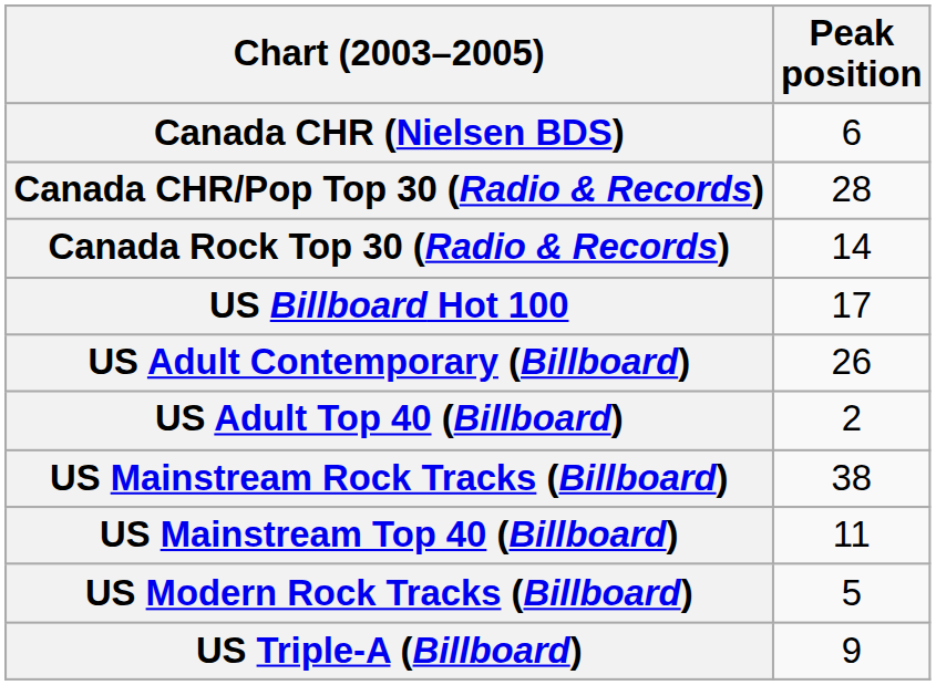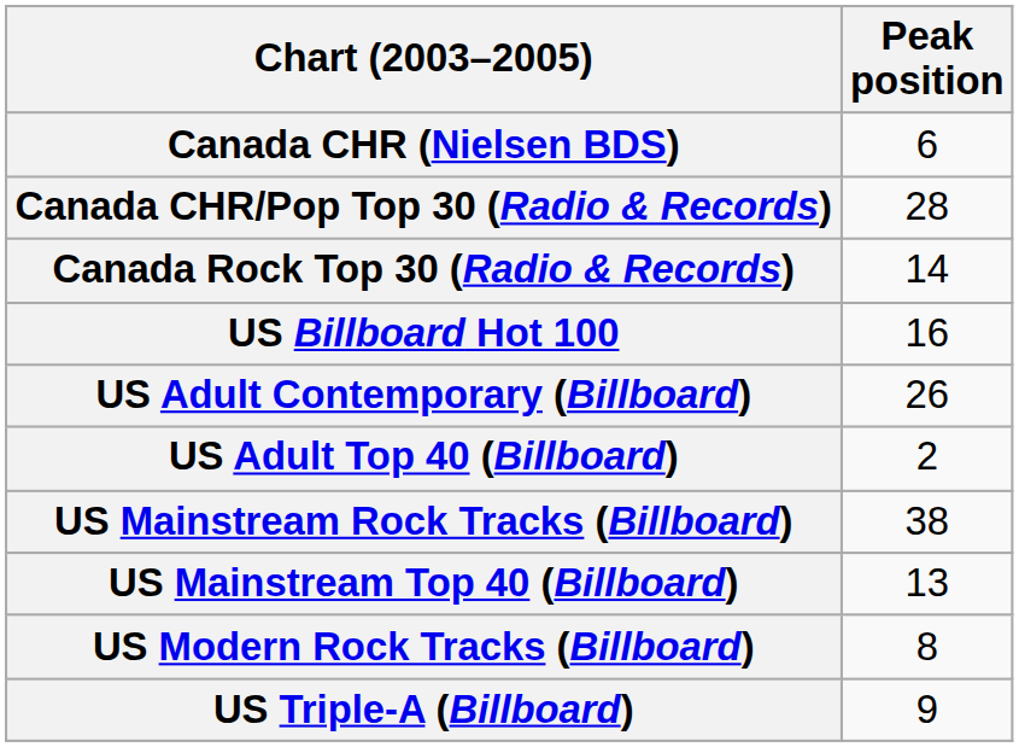US Billboard Hot 100 | Peak position: 17 -> 16
US Mainstream Top 40 (Billboard) | Peak position: 11 -> 13
US Modern Rock Tracks (Billboard) | Peak position: 5 -> 8
